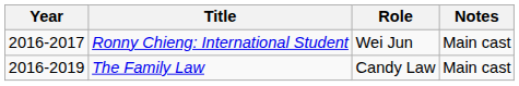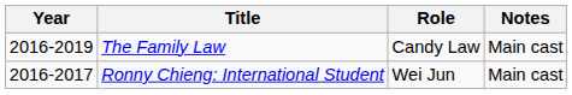rows swapped: Ronny Chieng: International Student <-> The Family Law
